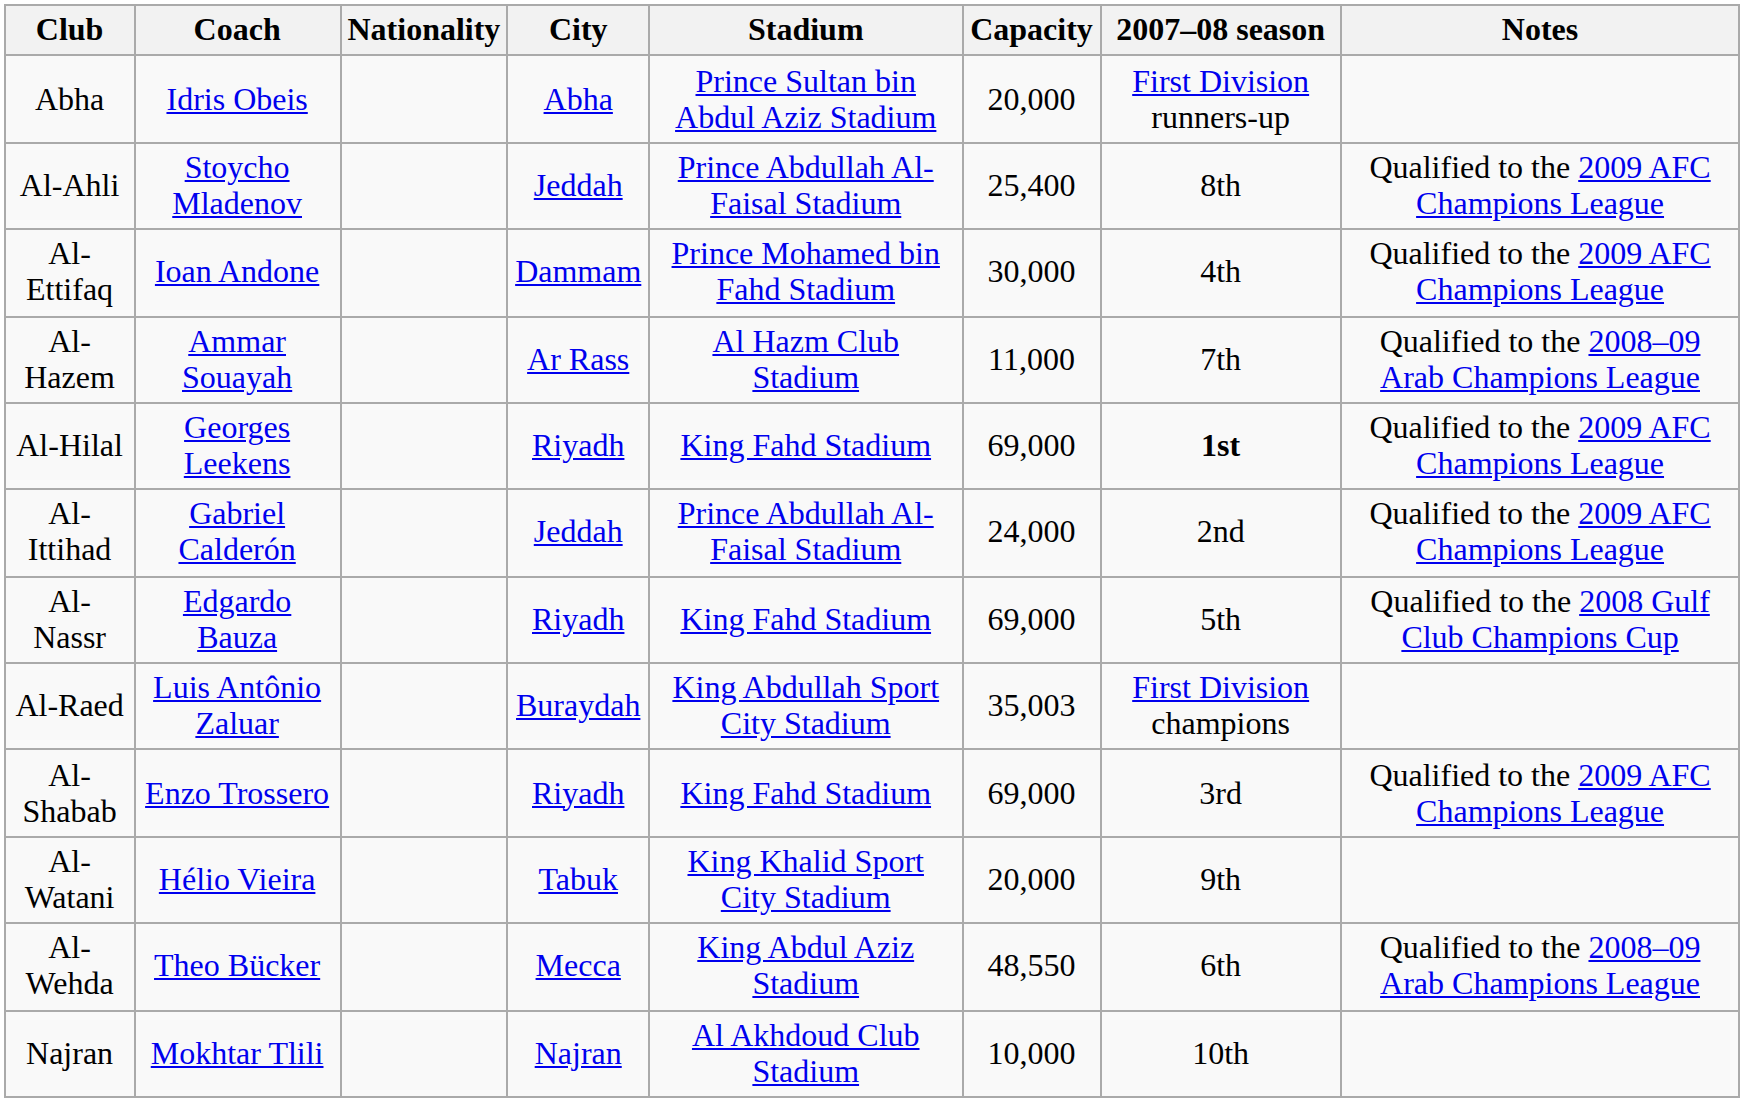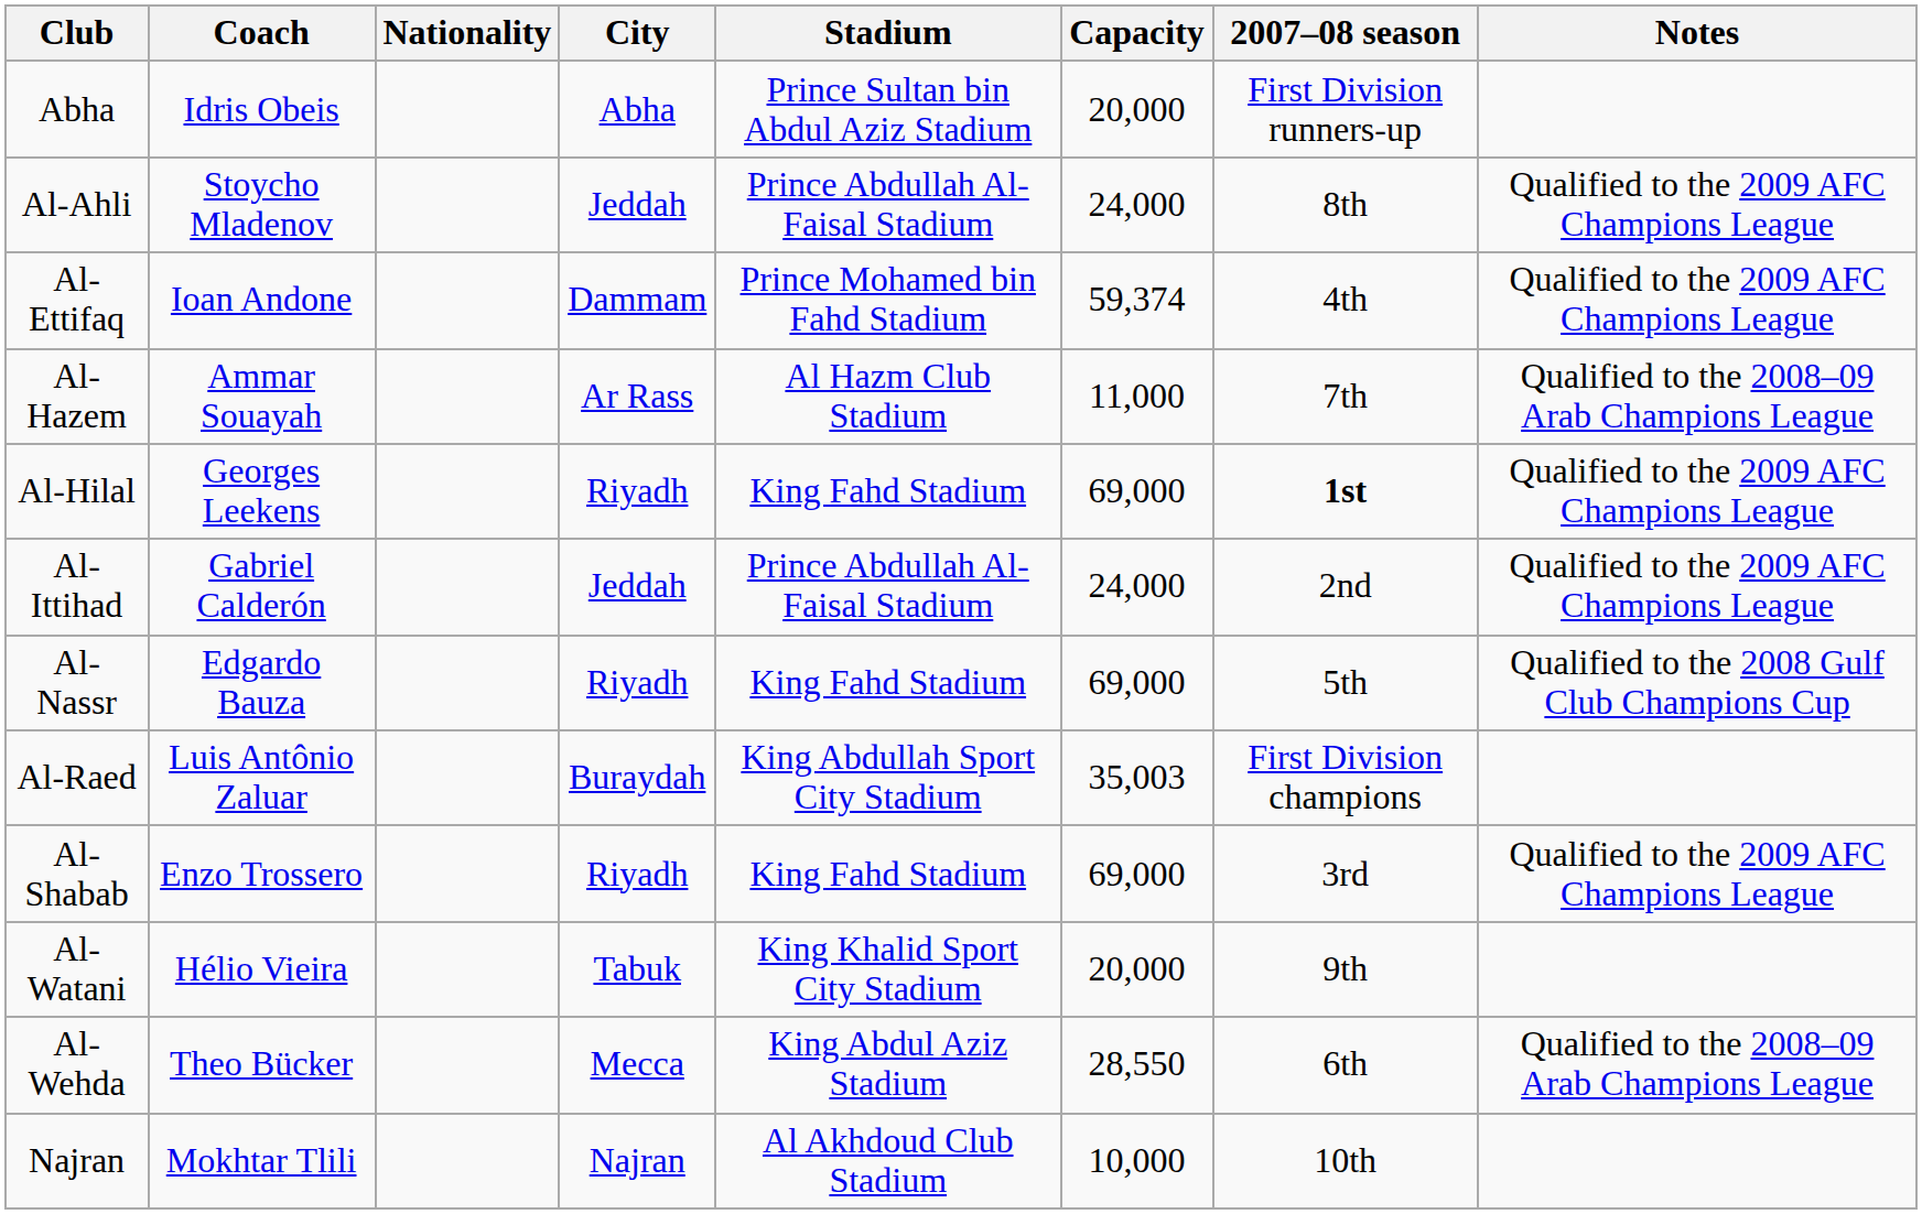Al-Ahli | Capacity: 25,400 -> 24,000
Al-Ettifaq | Capacity: 30,000 -> 59,374
Al-Wehda | Capacity: 48,550 -> 28,550
